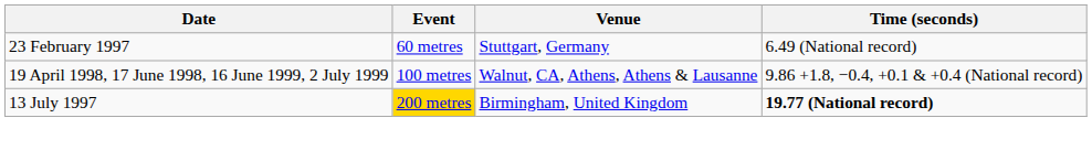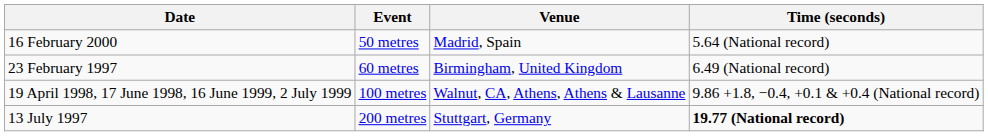+ row: 16 February 2000 | 50 metres | Madrid, Spain | 5.64 (National record)
23 February 1997 | Venue: Stuttgart, Germany -> Birmingham, United Kingdom
13 July 1997 | Event: gold background -> no background
13 July 1997 | Venue: Birmingham, United Kingdom -> Stuttgart, Germany
